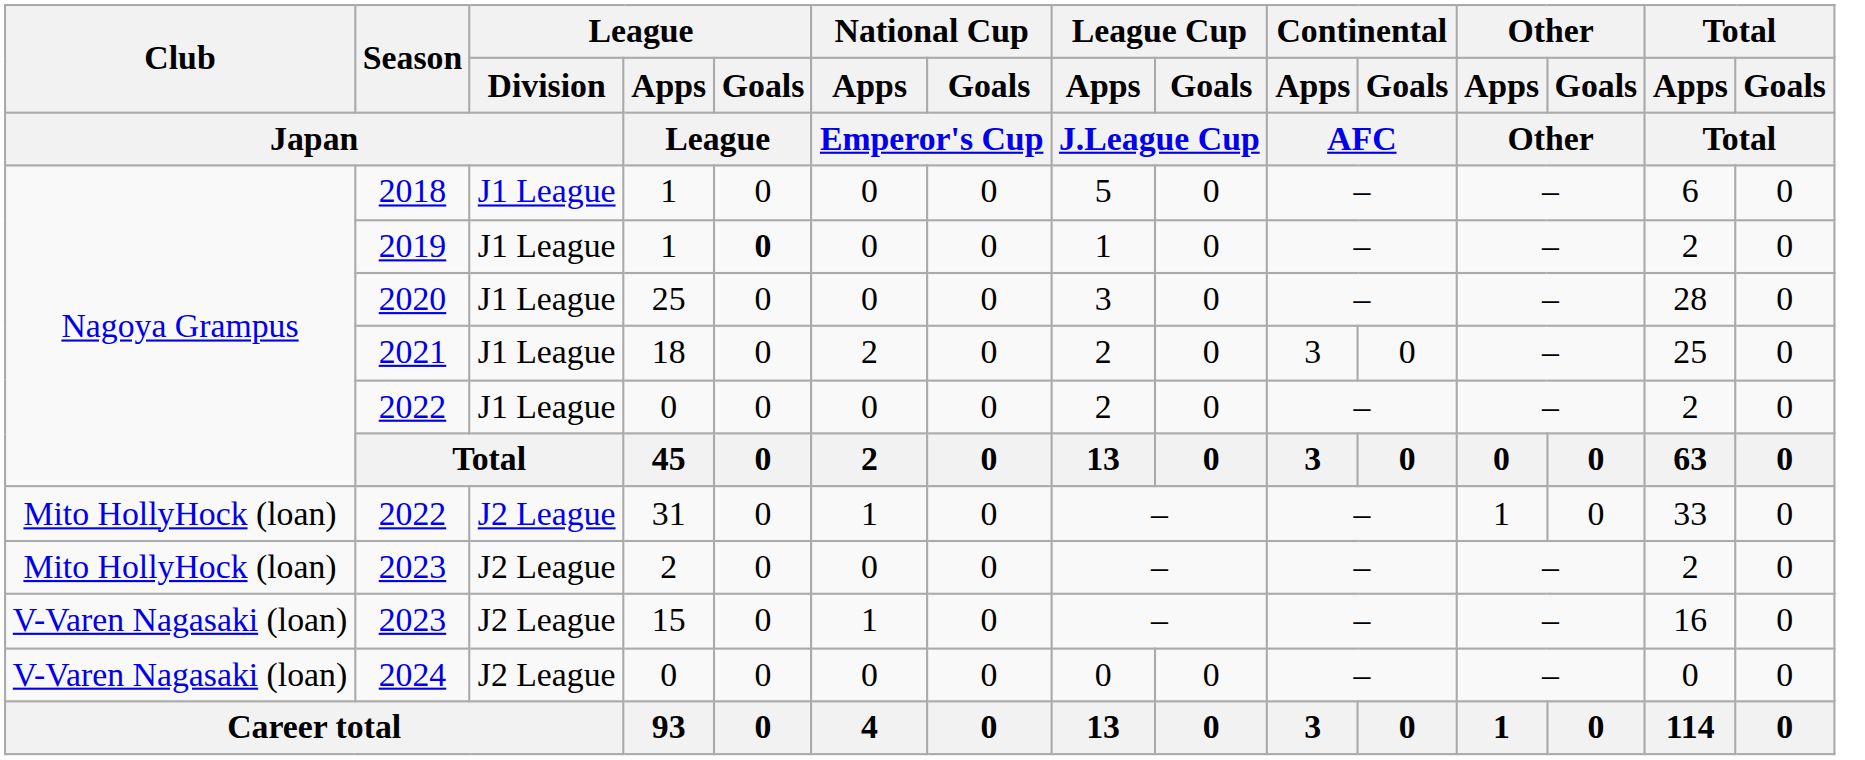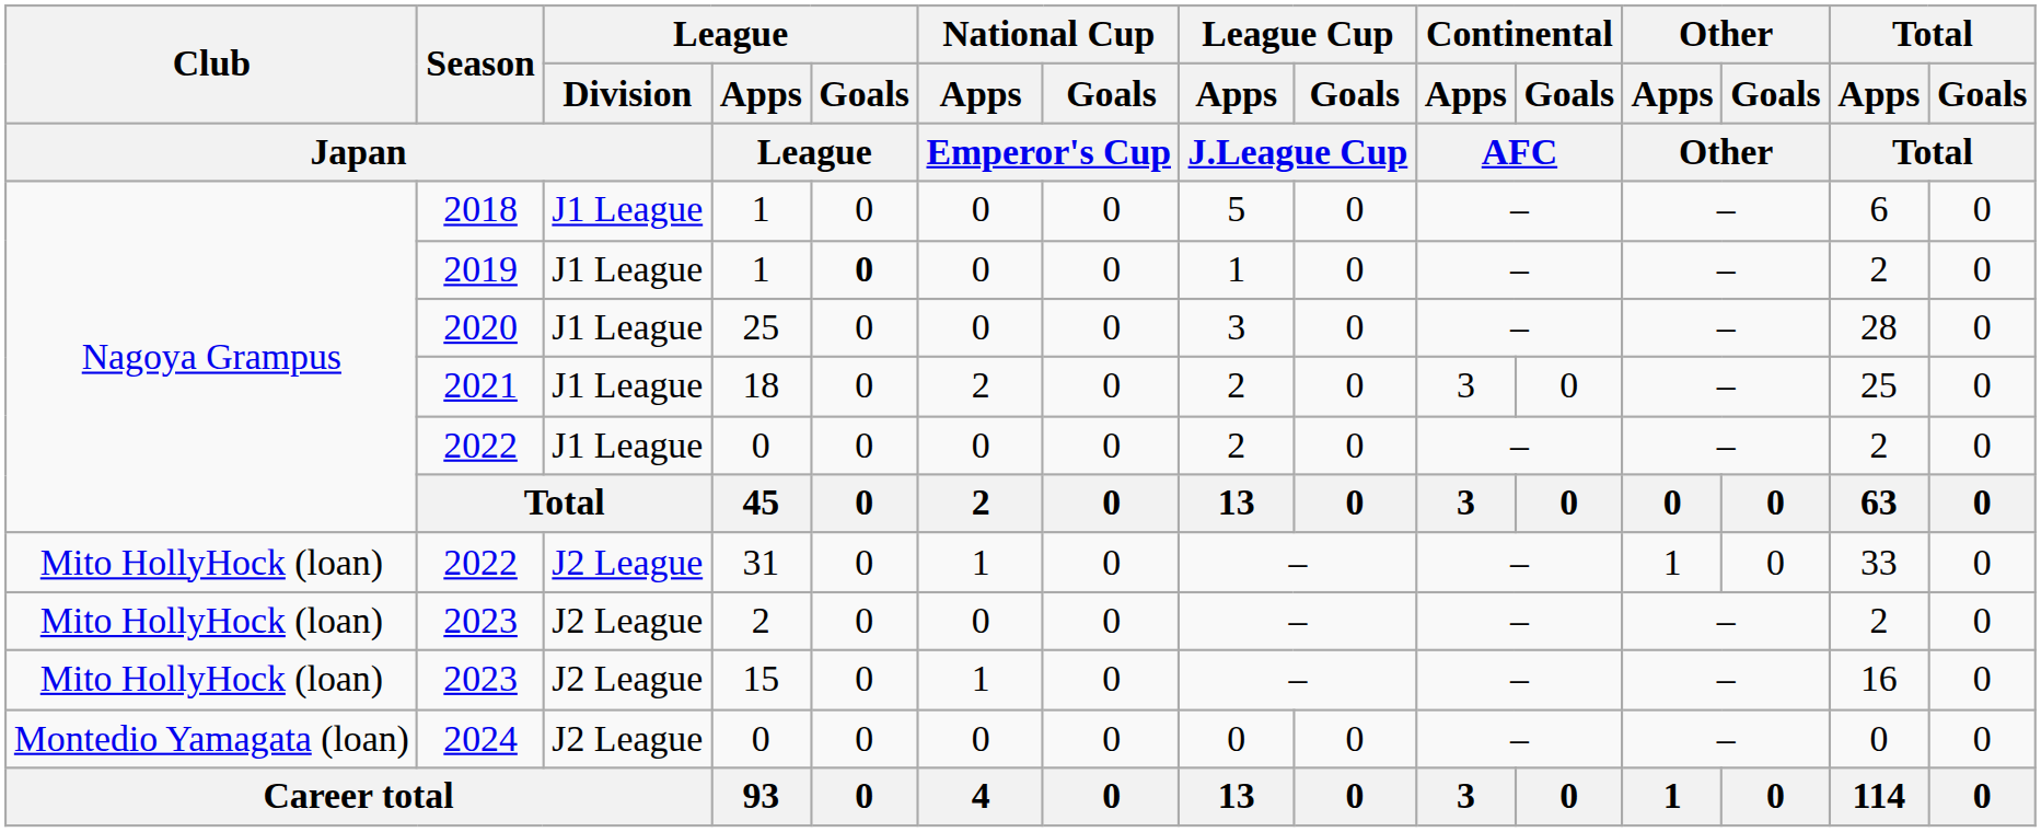2023 / 15 | Club / Japan: V-Varen Nagasaki (loan) -> Mito HollyHock (loan)
2024 | Club / Japan: V-Varen Nagasaki (loan) -> Montedio Yamagata (loan)
